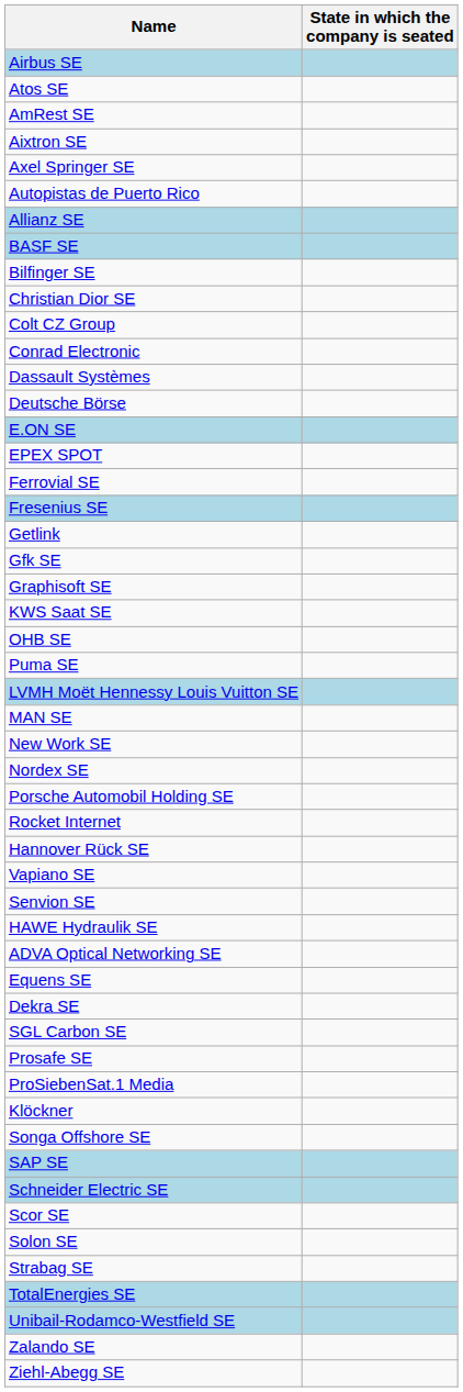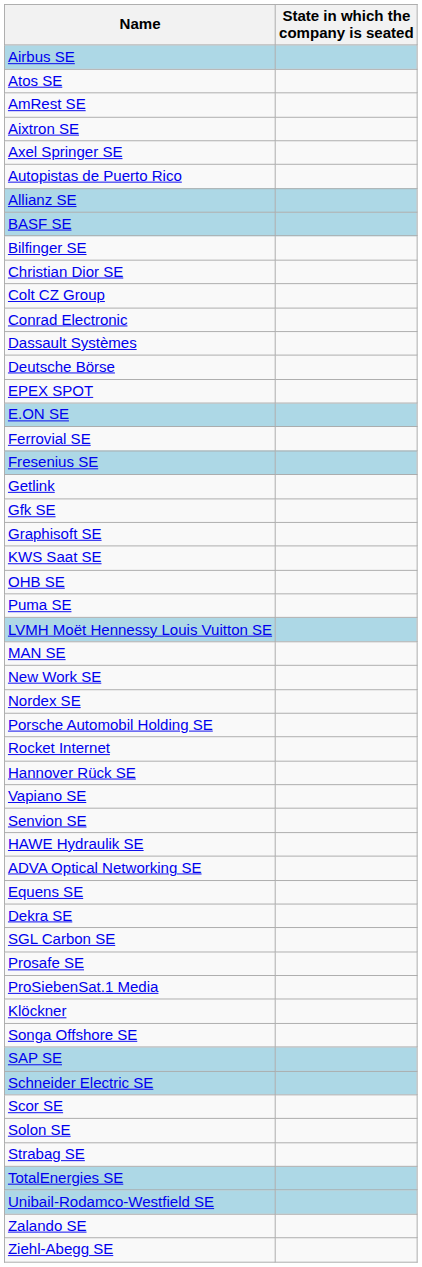rows swapped: E.ON SE <-> EPEX SPOT
